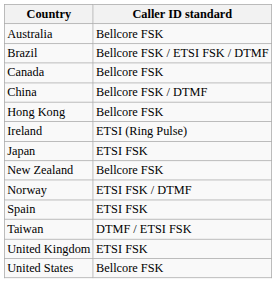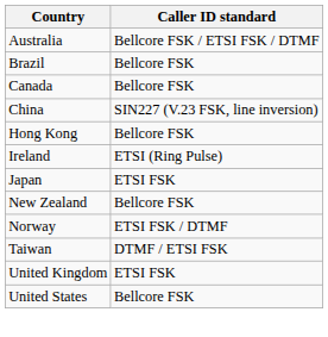Australia | Caller ID standard: Bellcore FSK -> Bellcore FSK / ETSI FSK / DTMF
Brazil | Caller ID standard: Bellcore FSK / ETSI FSK / DTMF -> Bellcore FSK
China | Caller ID standard: Bellcore FSK / DTMF -> SIN227 (V.23 FSK, line inversion)
- row: Spain | ETSI FSK
